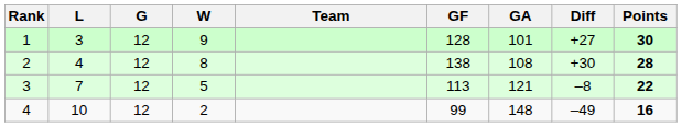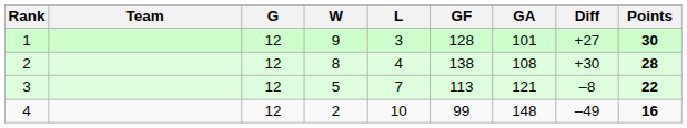columns swapped: Team <-> L
